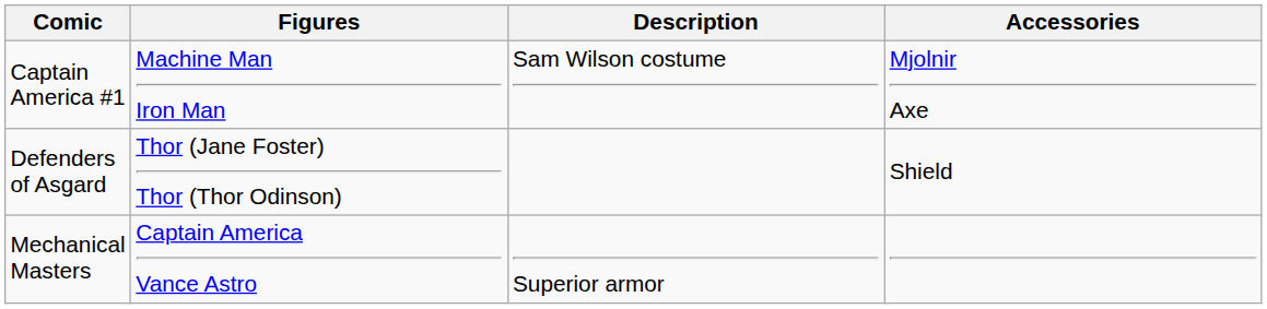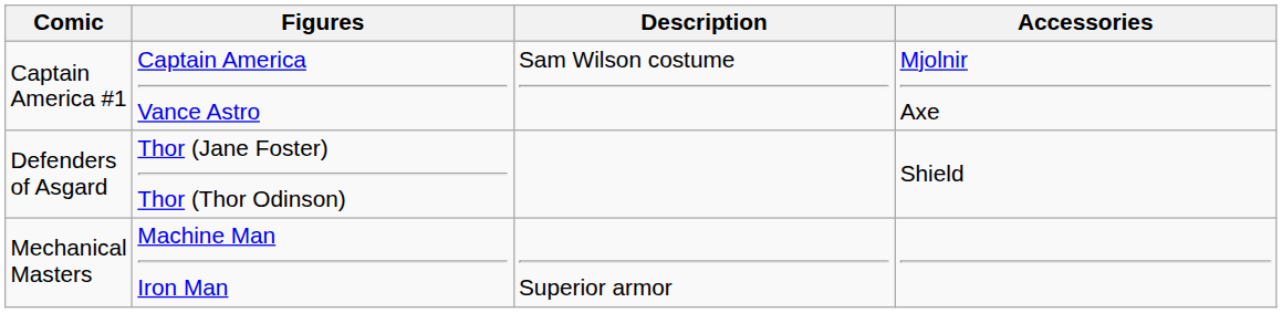Captain America #1 | Figures: Machine Man Iron Man -> Captain America Vance Astro
Mechanical Masters | Figures: Captain America Vance Astro -> Machine Man Iron Man
